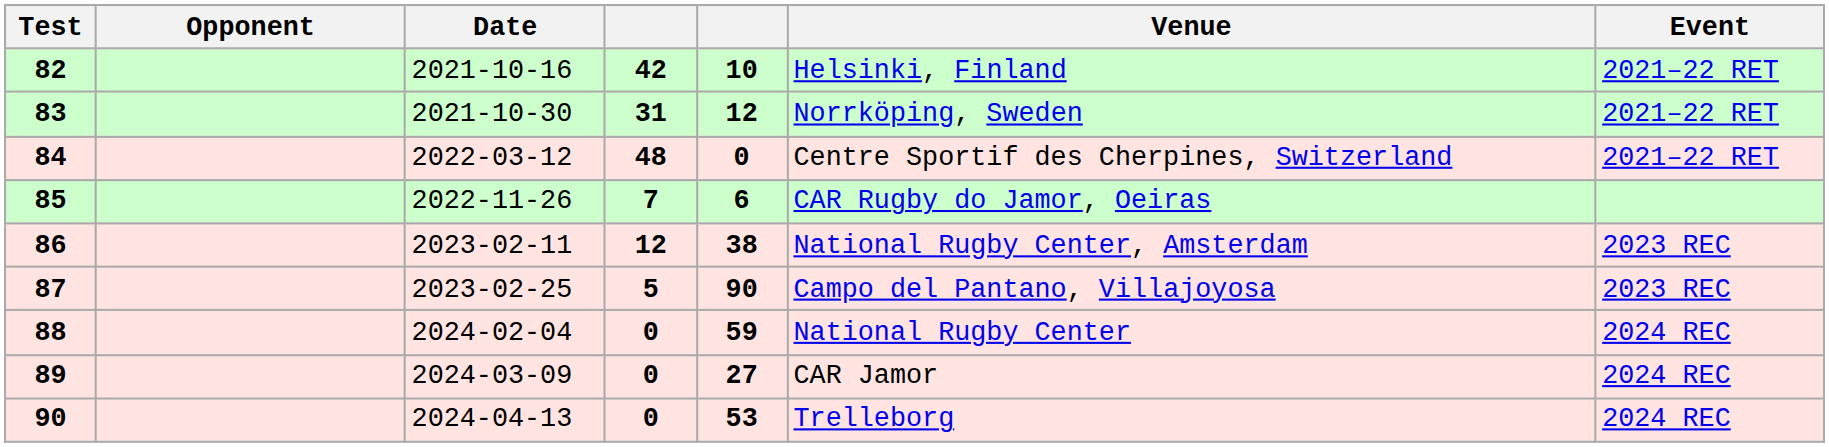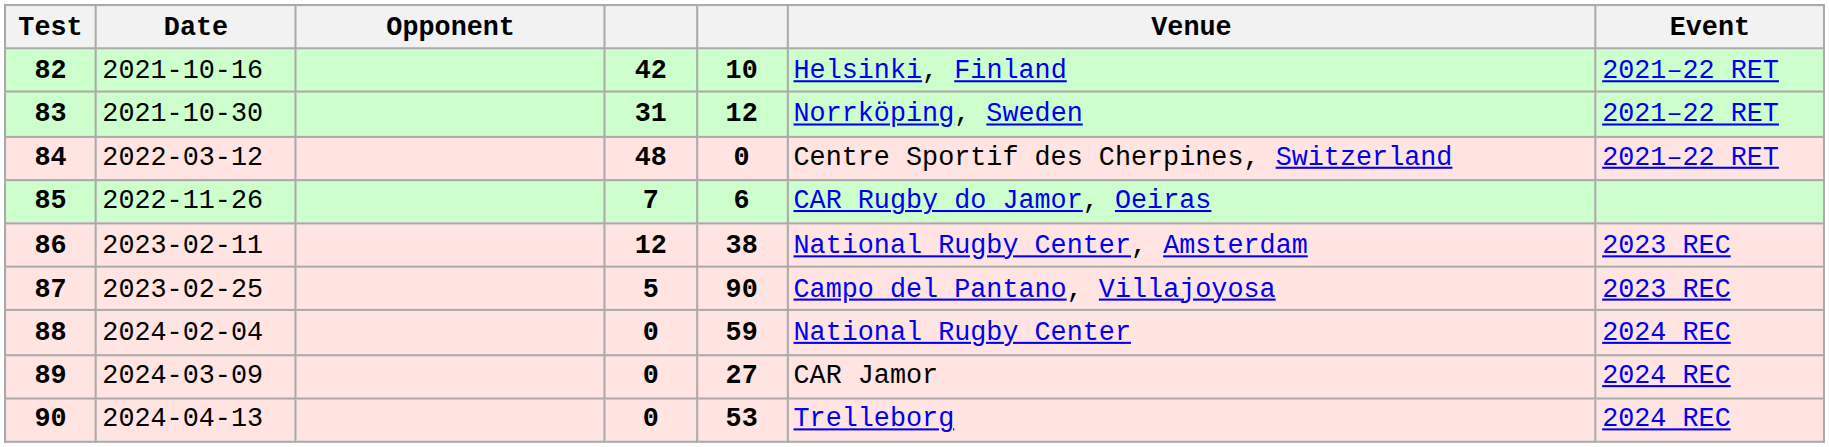columns swapped: Date <-> Opponent
